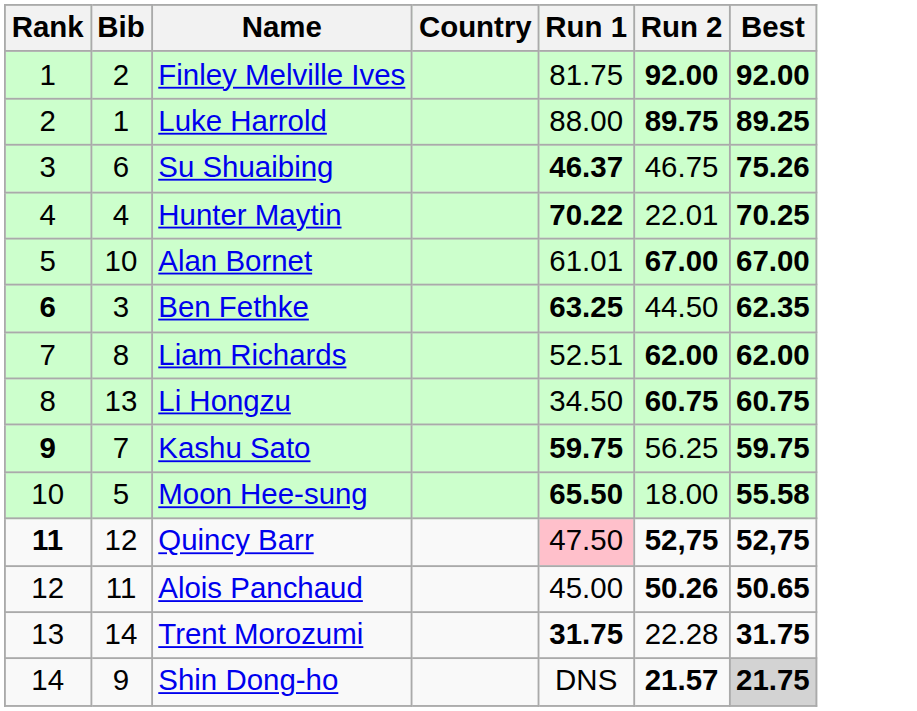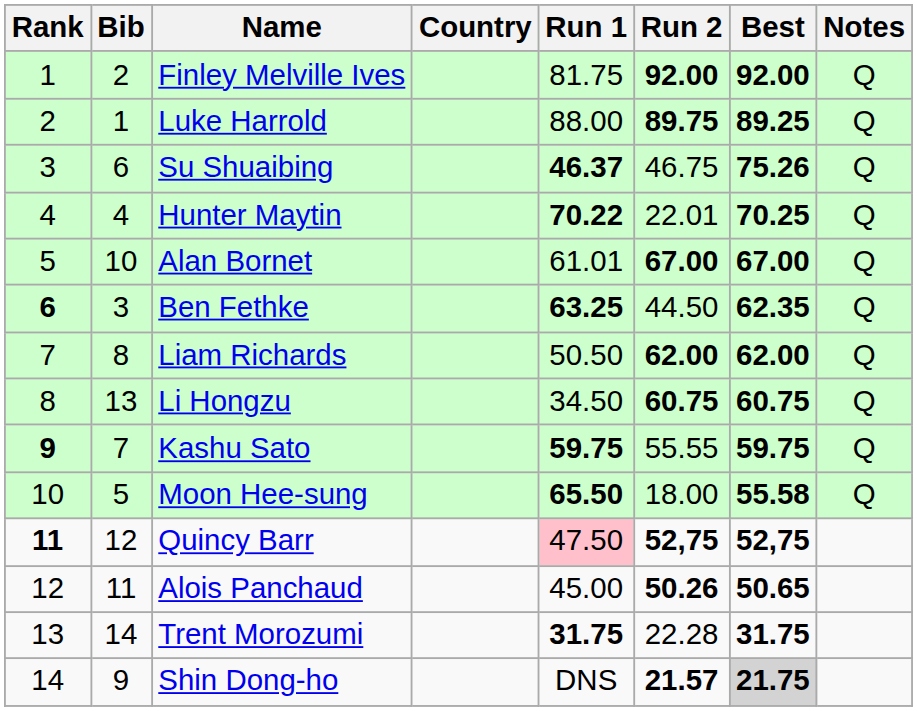+ column: Notes | Q | Q | Q | Q | Q | Q | Q | Q | Q | Q
Liam Richards | Run 1: 52.51 -> 50.50
Kashu Sato | Run 2: 56.25 -> 55.55
